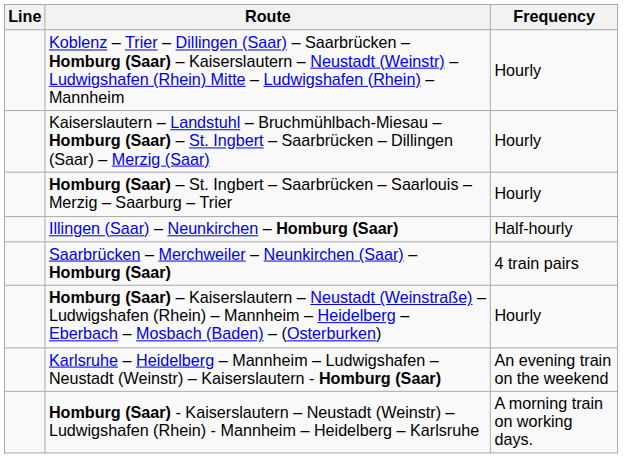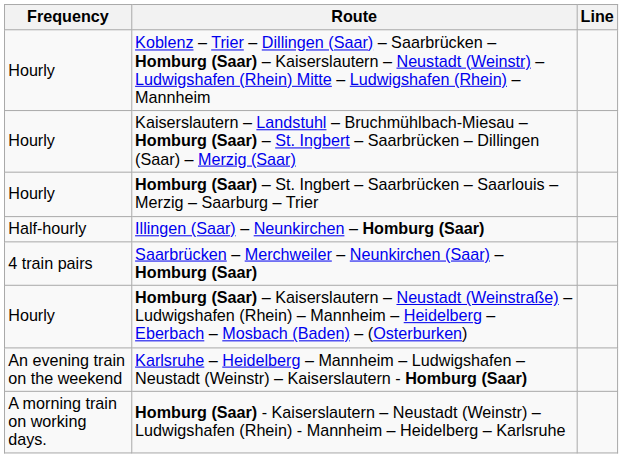columns swapped: Line <-> Frequency
